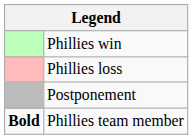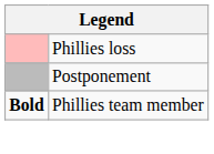- row: Phillies win
